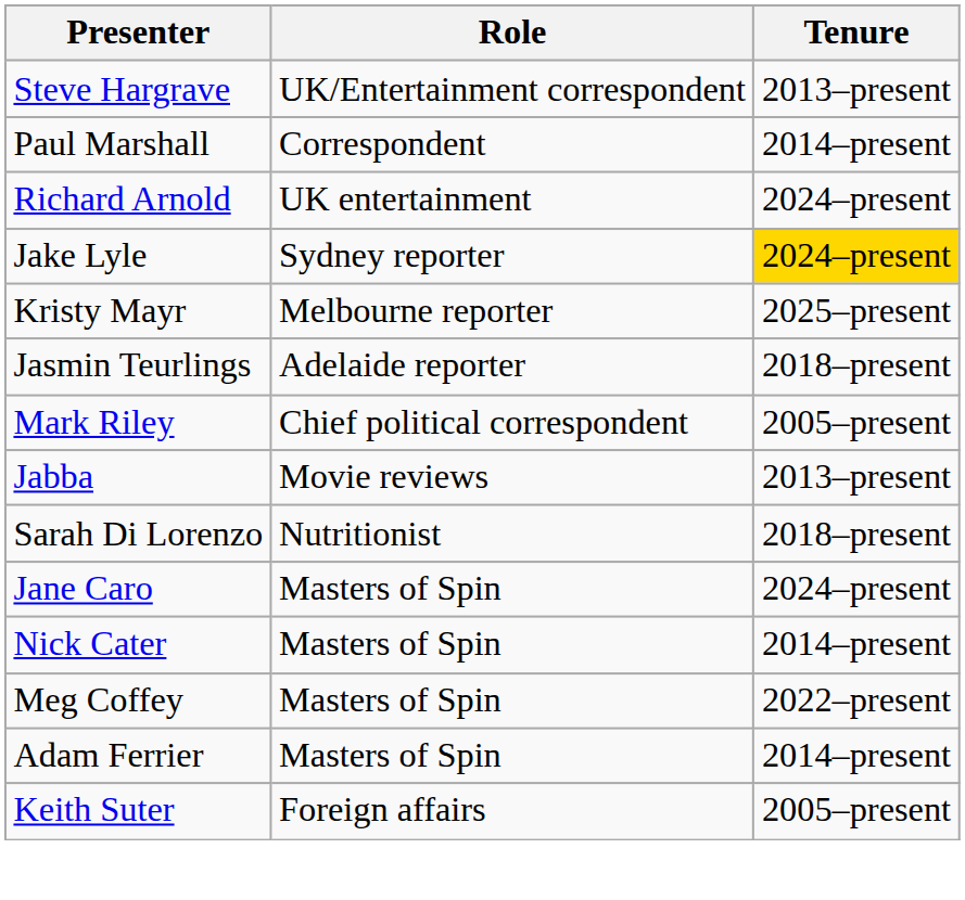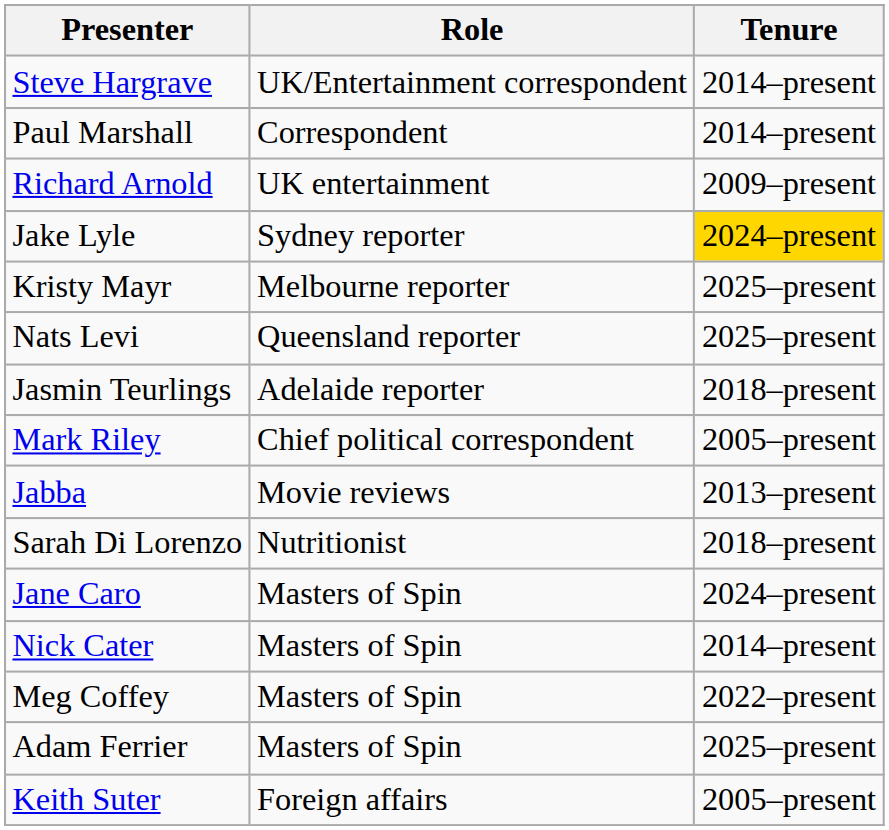Steve Hargrave | Tenure: 2013–present -> 2014–present
Richard Arnold | Tenure: 2024–present -> 2009–present
+ row: Nats Levi | Queensland reporter | 2025–present
Adam Ferrier | Tenure: 2014–present -> 2025–present
